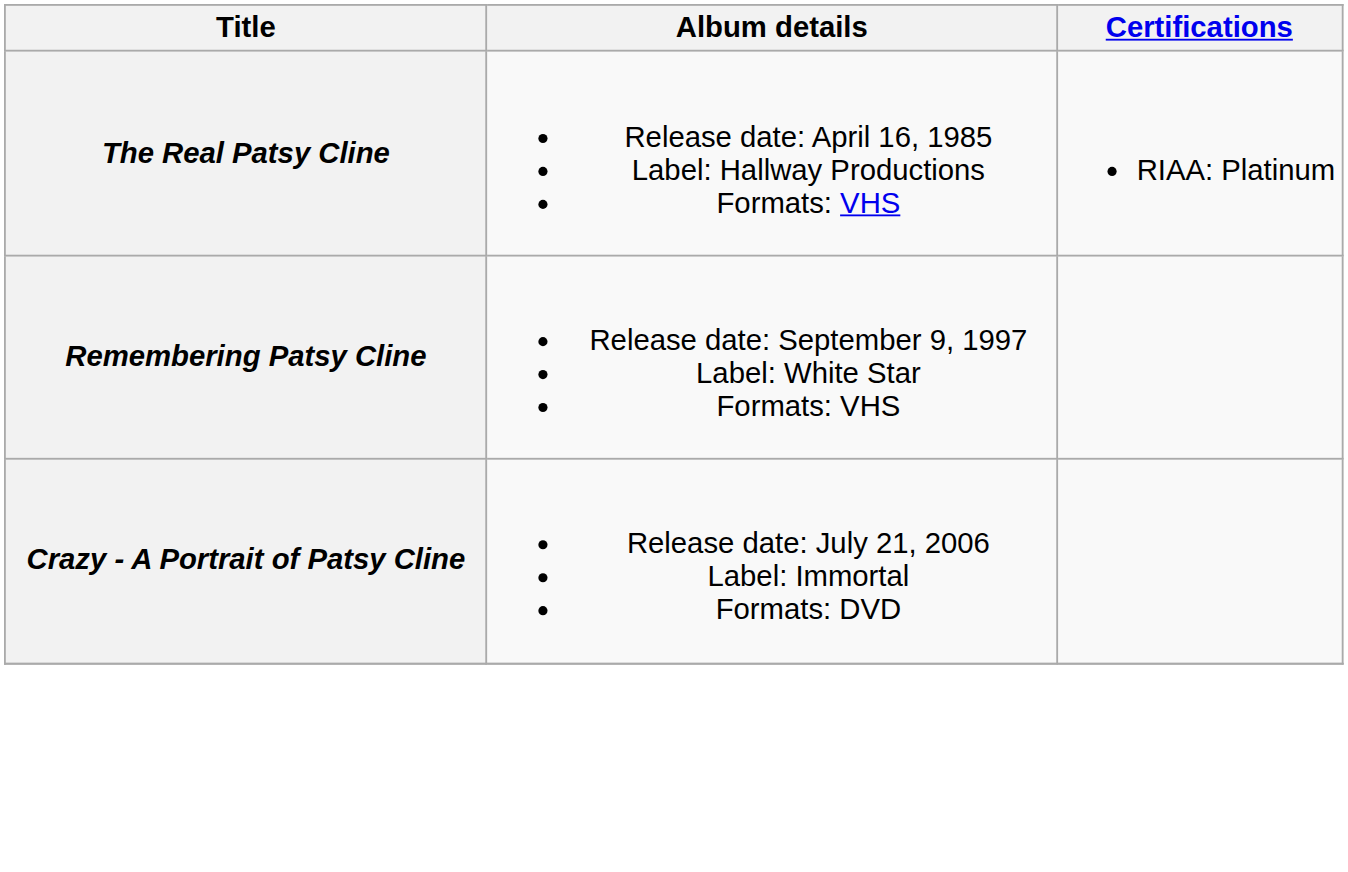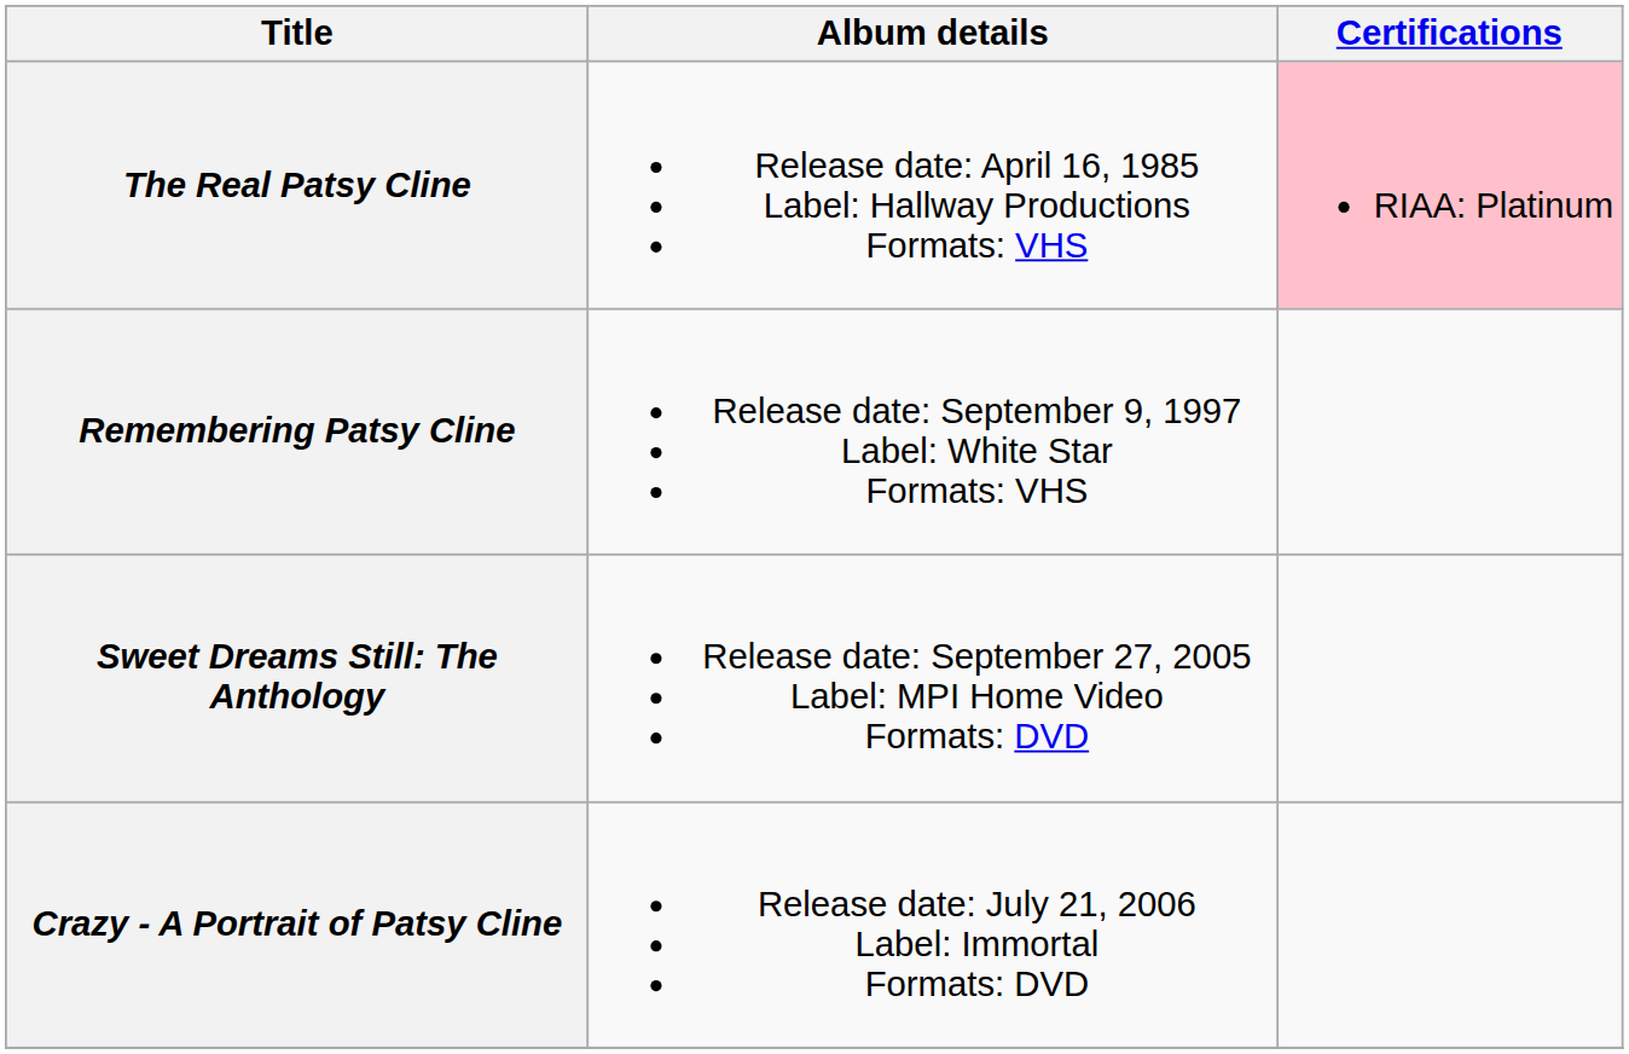The Real Patsy Cline | Certifications: no background -> pink background
+ row: Sweet Dreams Still: The Anthology | Release date: September 27, 2005 Label: MPI Home Video Formats: DVD
